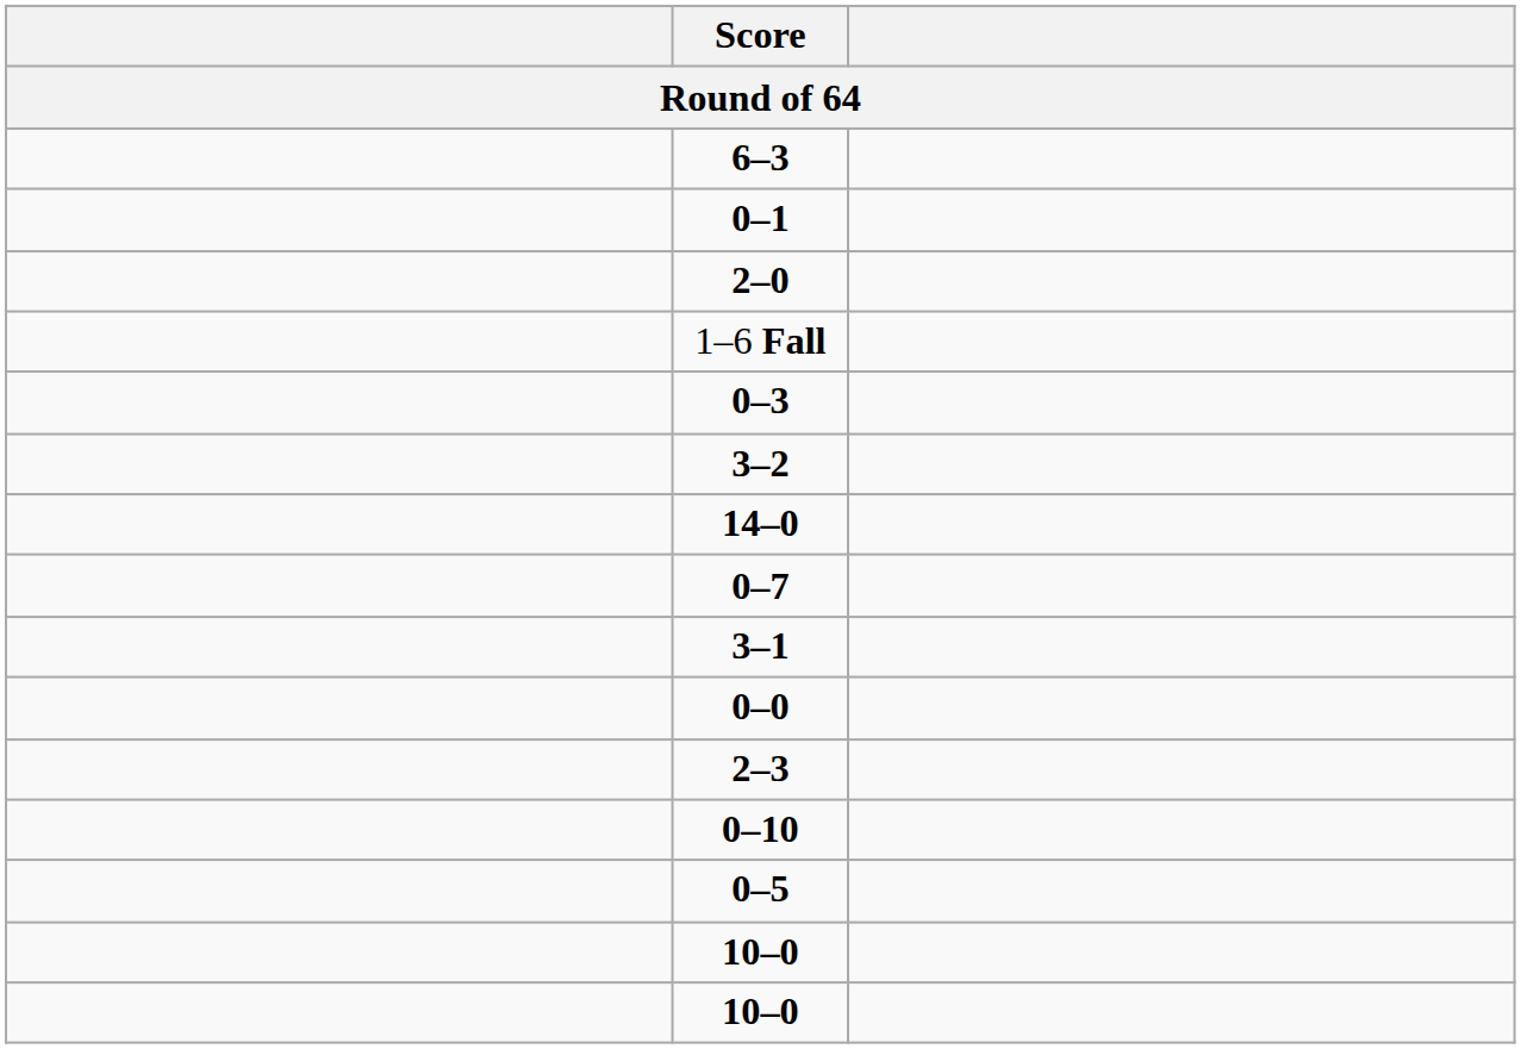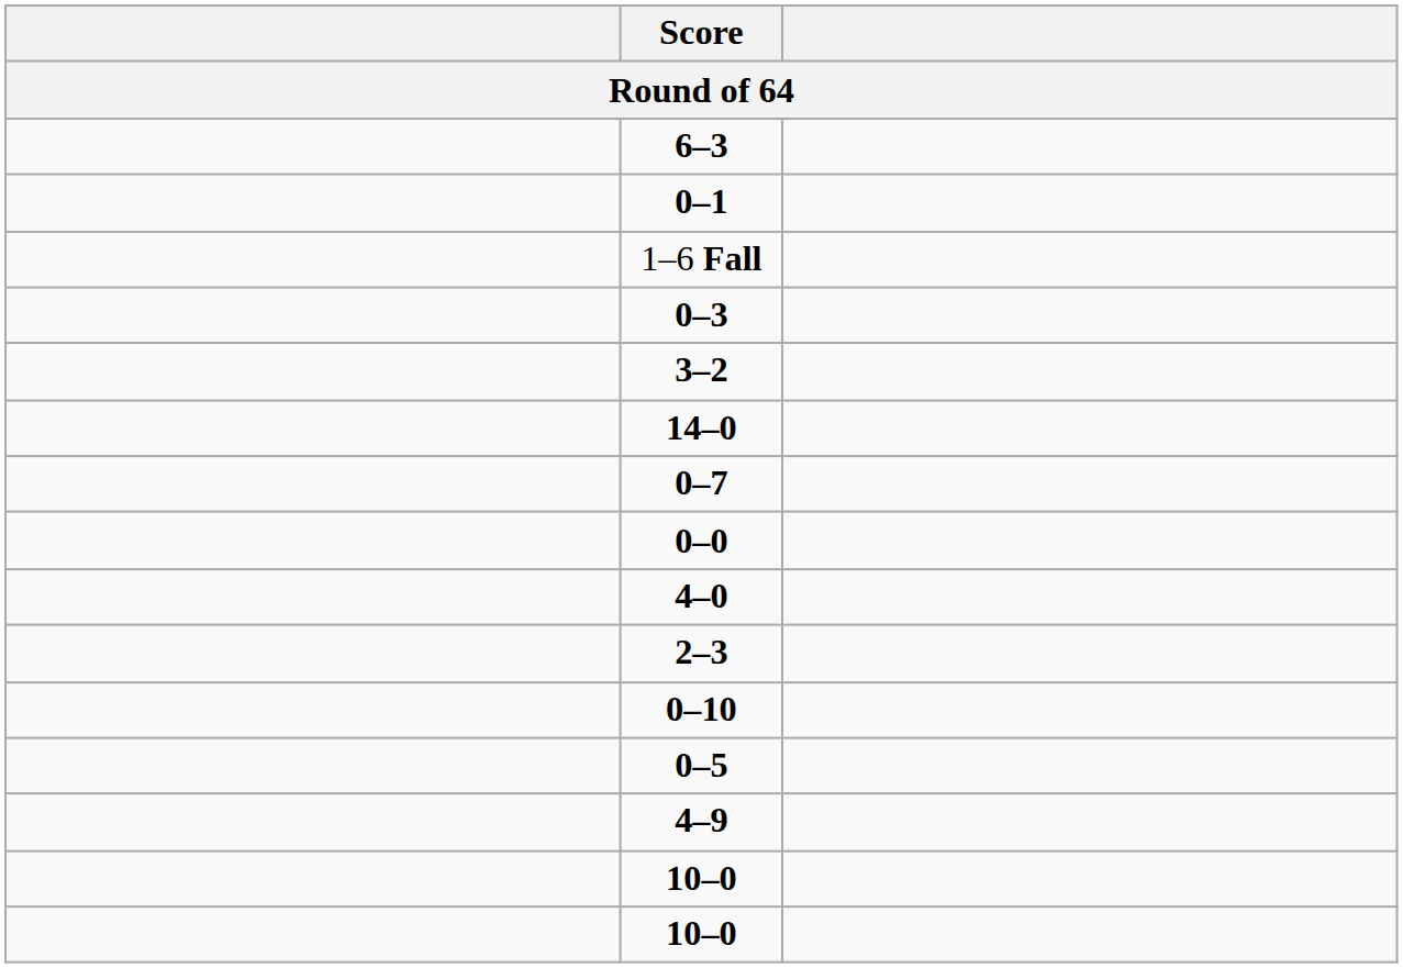- row: 2–0
- row: 3–1
+ row: 4–0
+ row: 4–9
